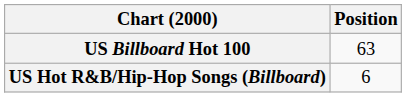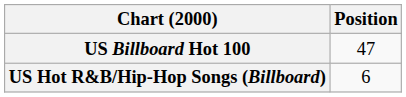US Billboard Hot 100 | Position: 63 -> 47
